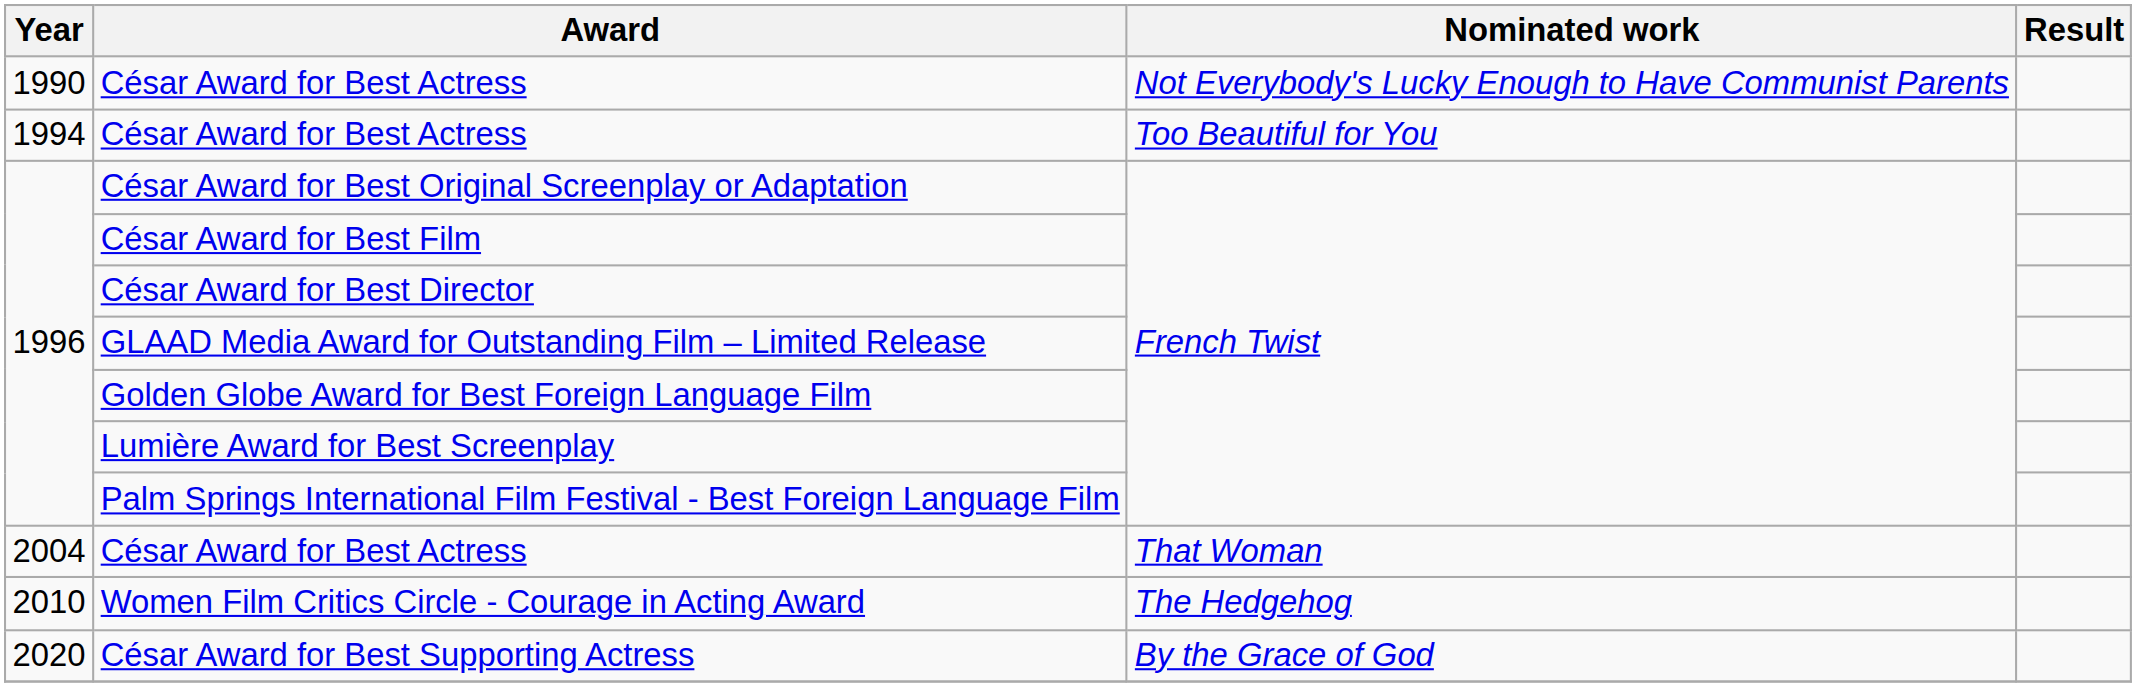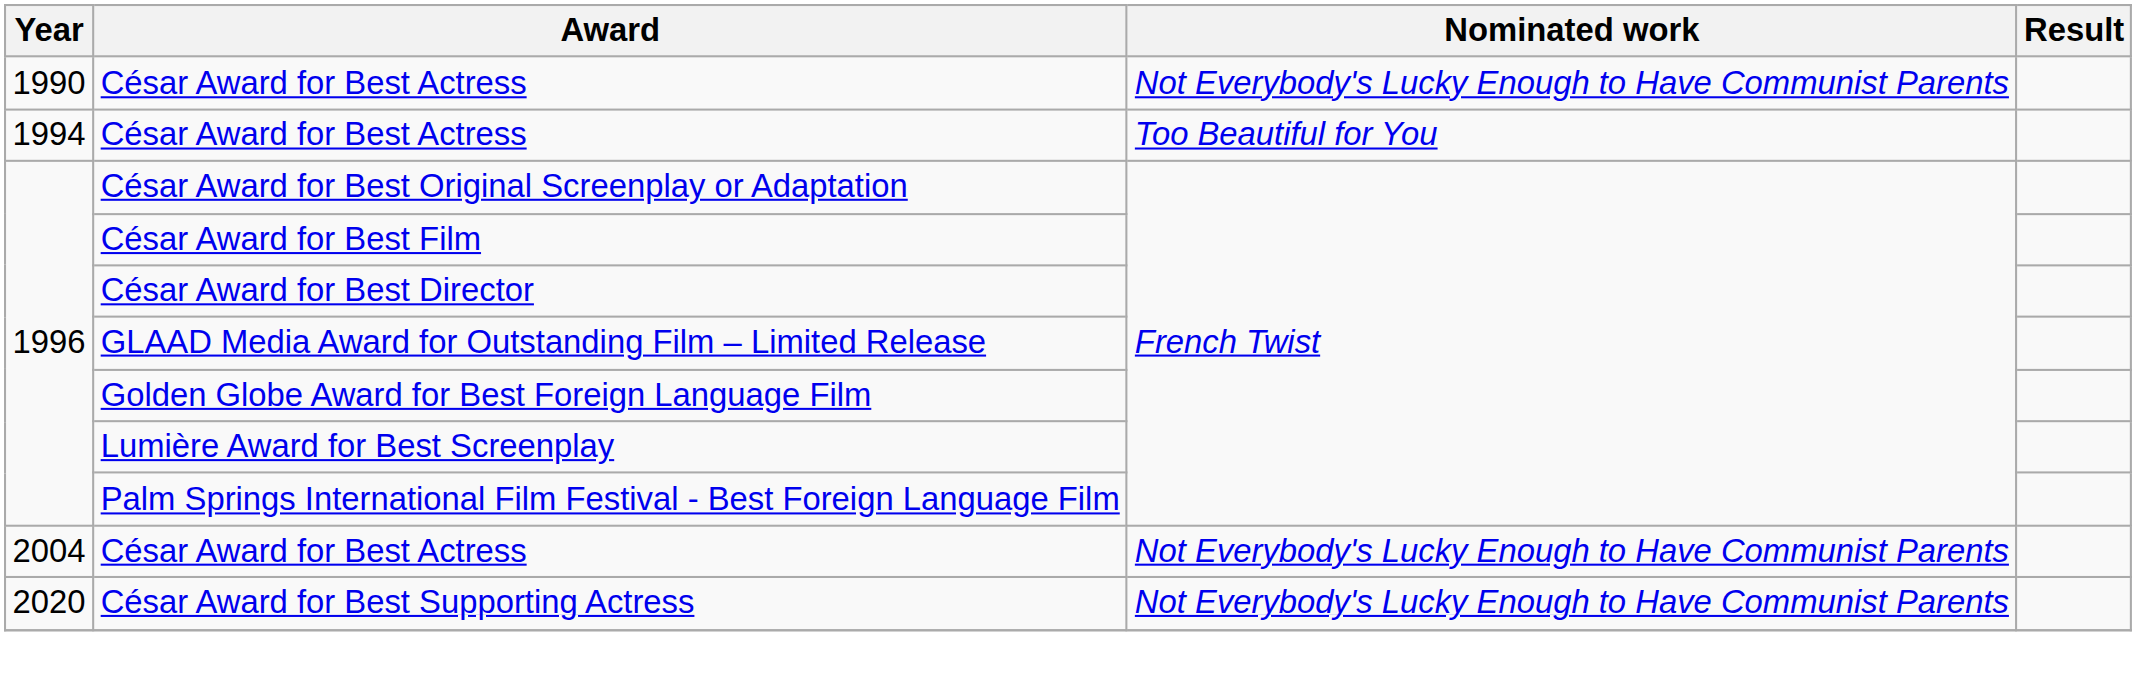2004 / César Award for Best Actress | Nominated work: That Woman -> Not Everybody's Lucky Enough to Have Communist Parents
- row: 2010 | Women Film Critics Circle - Courage in Acting Award | The Hedgehog
César Award for Best Supporting Actress | Nominated work: By the Grace of God -> Not Everybody's Lucky Enough to Have Communist Parents
